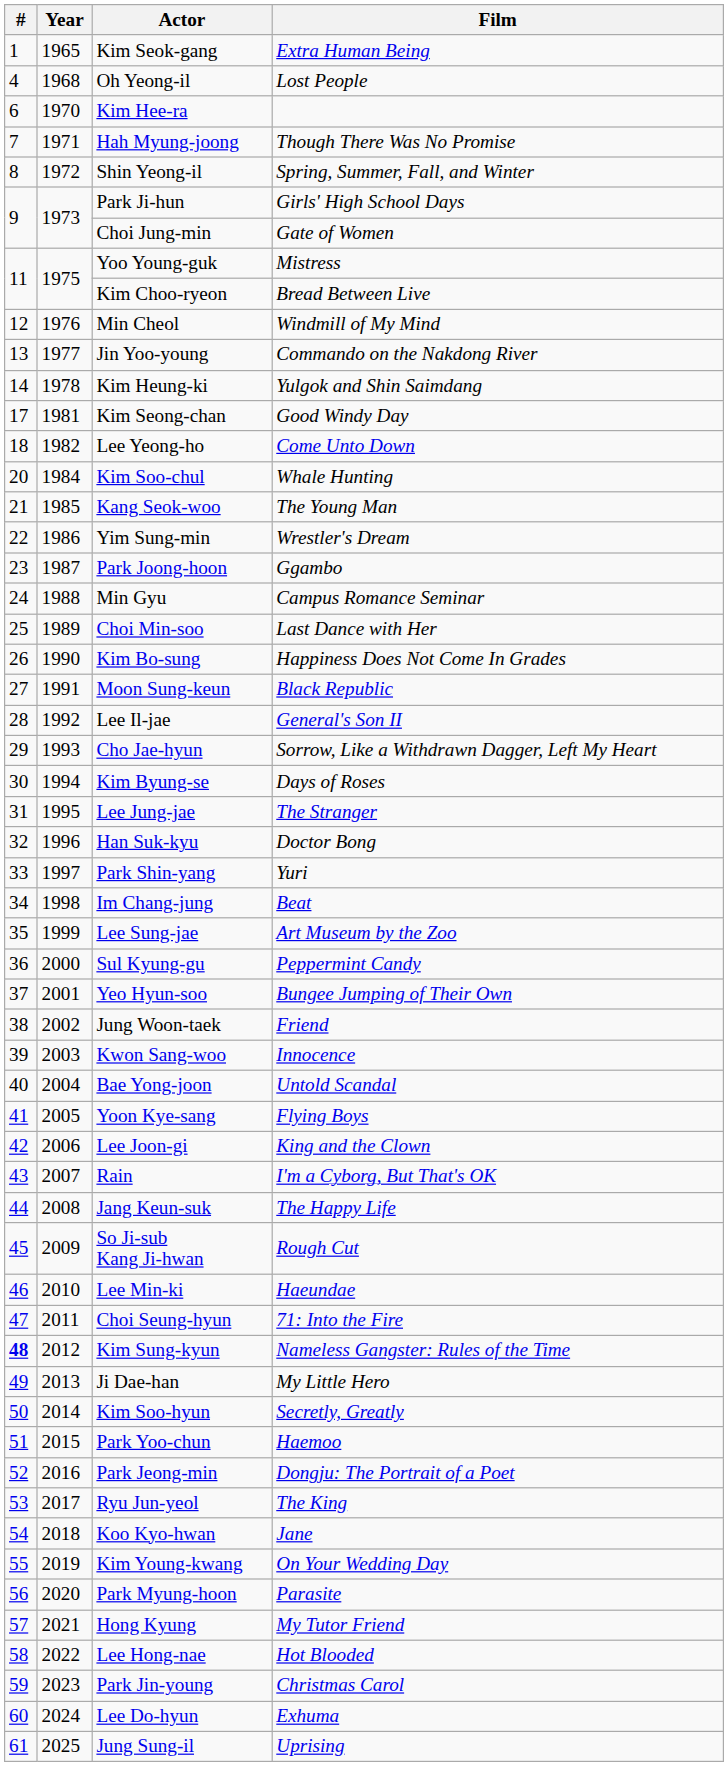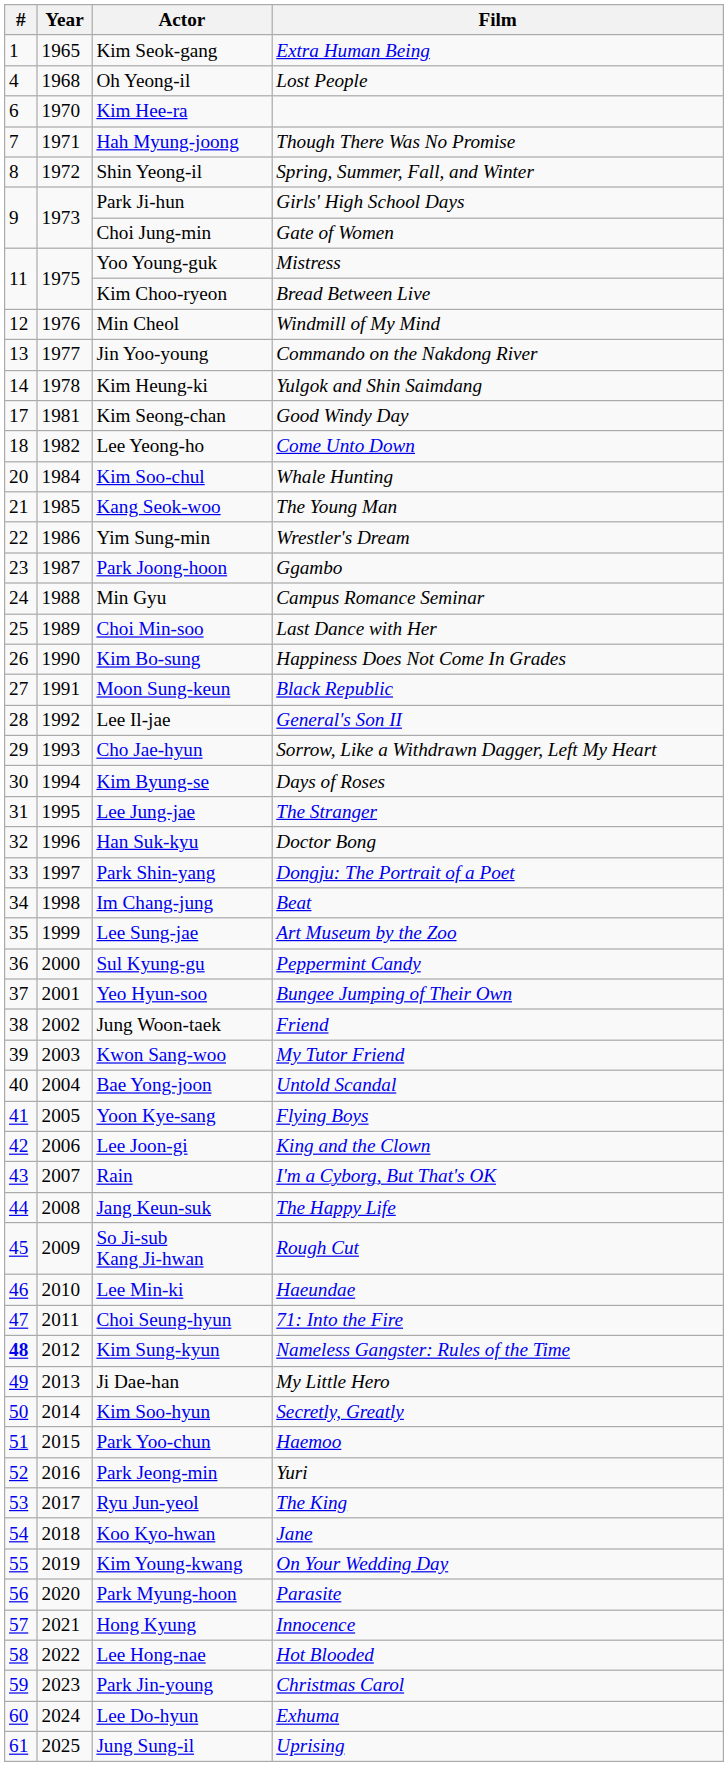Park Shin-yang | Film: Yuri -> Dongju: The Portrait of a Poet
Kwon Sang-woo | Film: Innocence -> My Tutor Friend
Park Jeong-min | Film: Dongju: The Portrait of a Poet -> Yuri
Hong Kyung | Film: My Tutor Friend -> Innocence
